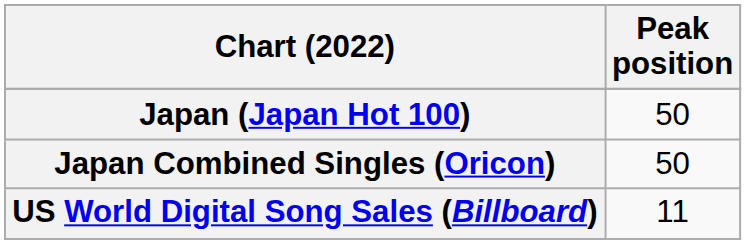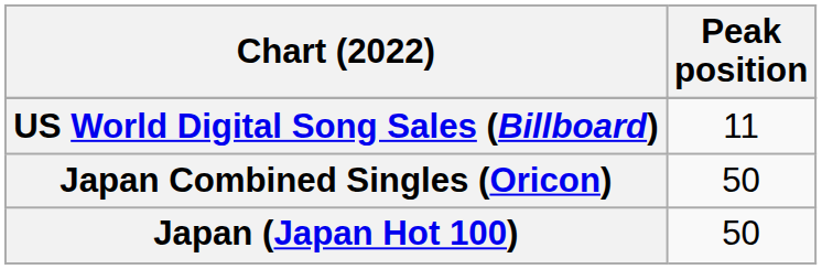rows swapped: Japan (Japan Hot 100) <-> US World Digital Song Sales (Billboard)
